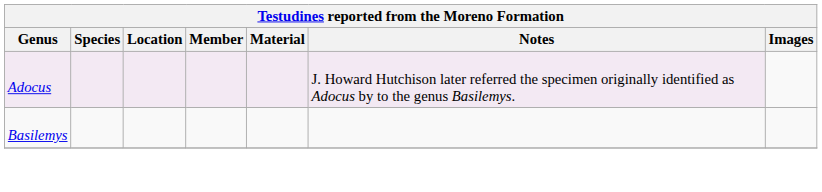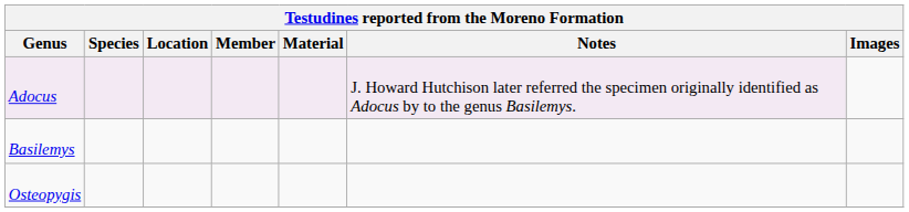+ row: Osteopygis
